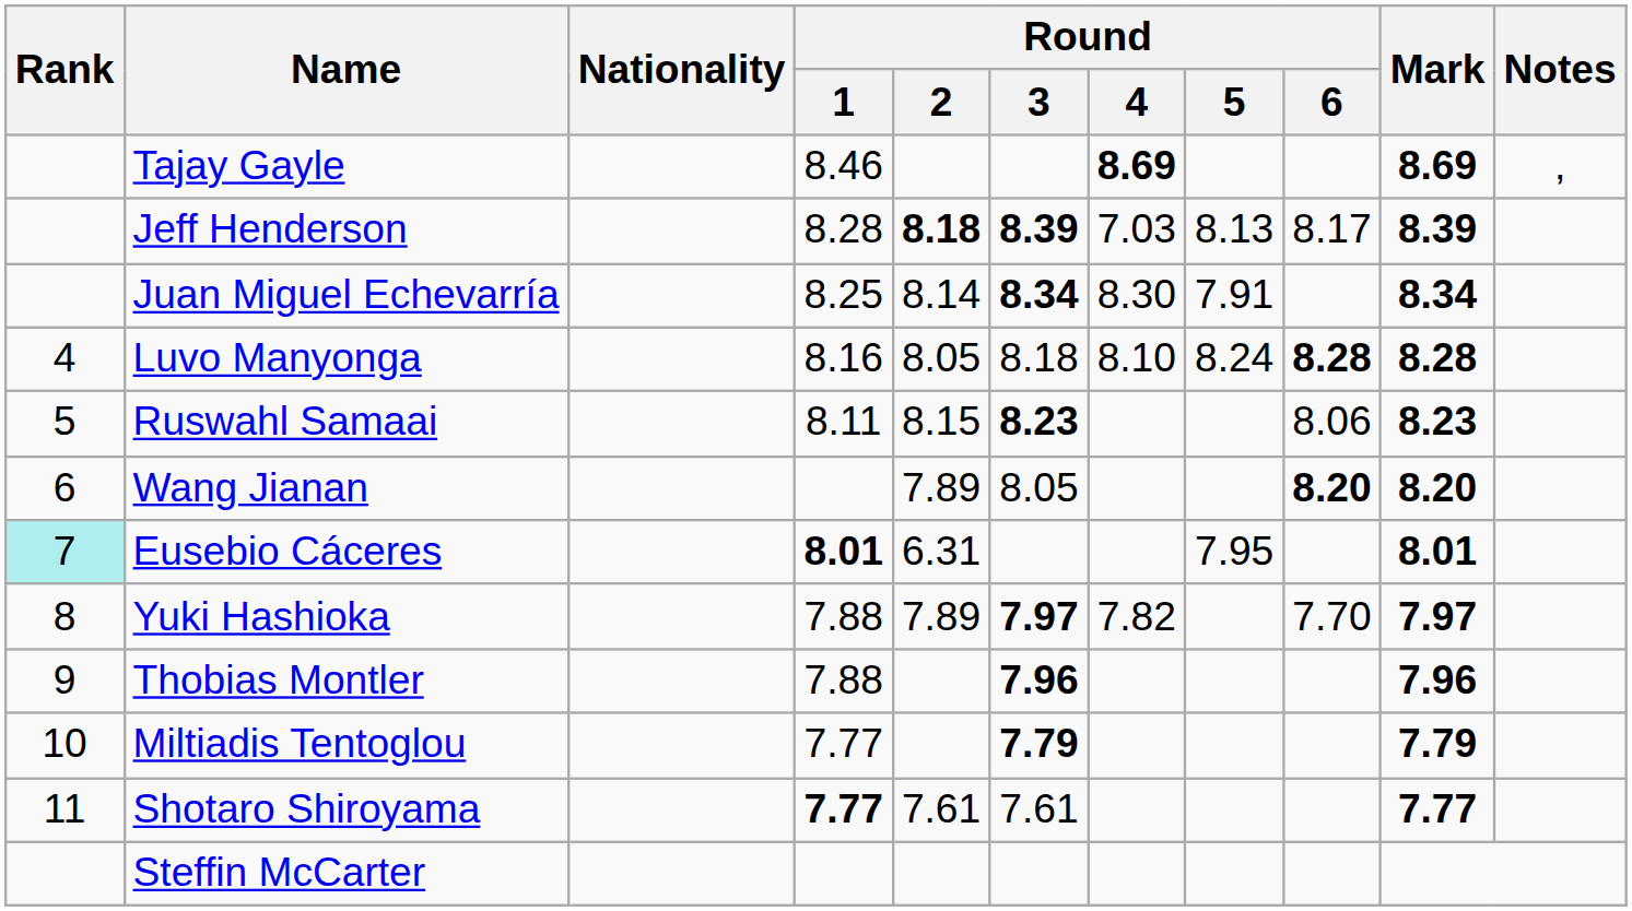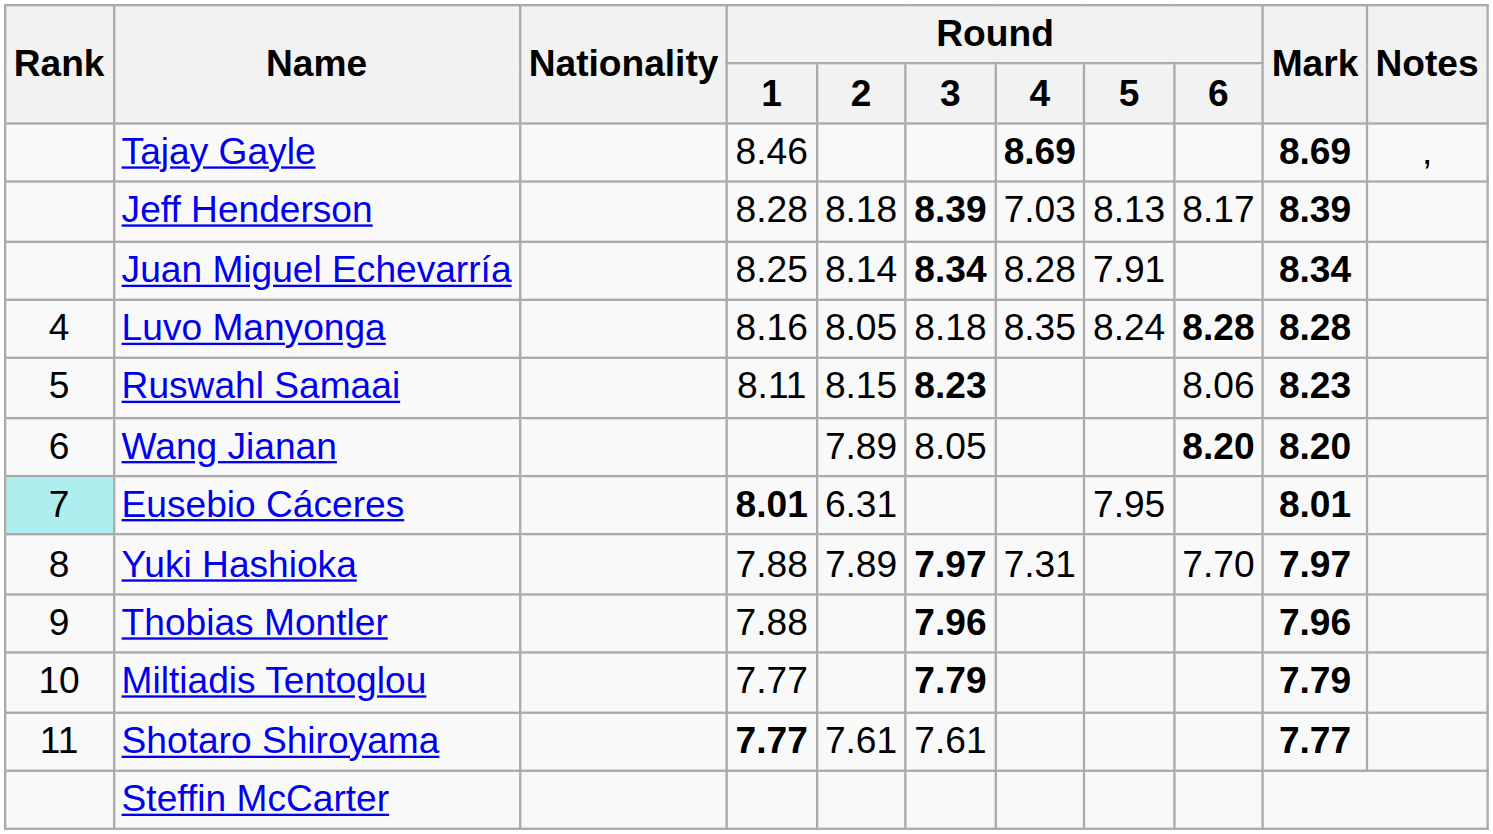Jeff Henderson | Round / 2: bold -> normal
Juan Miguel Echevarría | Round / 4: 8.30 -> 8.28
Luvo Manyonga | Round / 4: 8.10 -> 8.35
Yuki Hashioka | Round / 4: 7.82 -> 7.31
